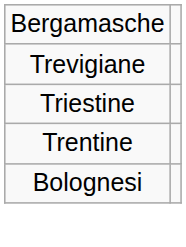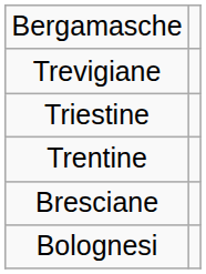+ row: Bresciane
